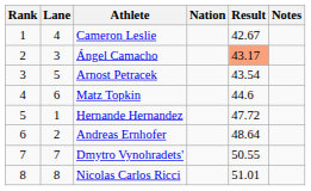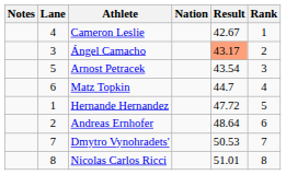columns swapped: Rank <-> Notes
Matz Topkin | Result: 44.6 -> 44.7
Dmytro Vynohradets' | Result: 50.55 -> 50.53
